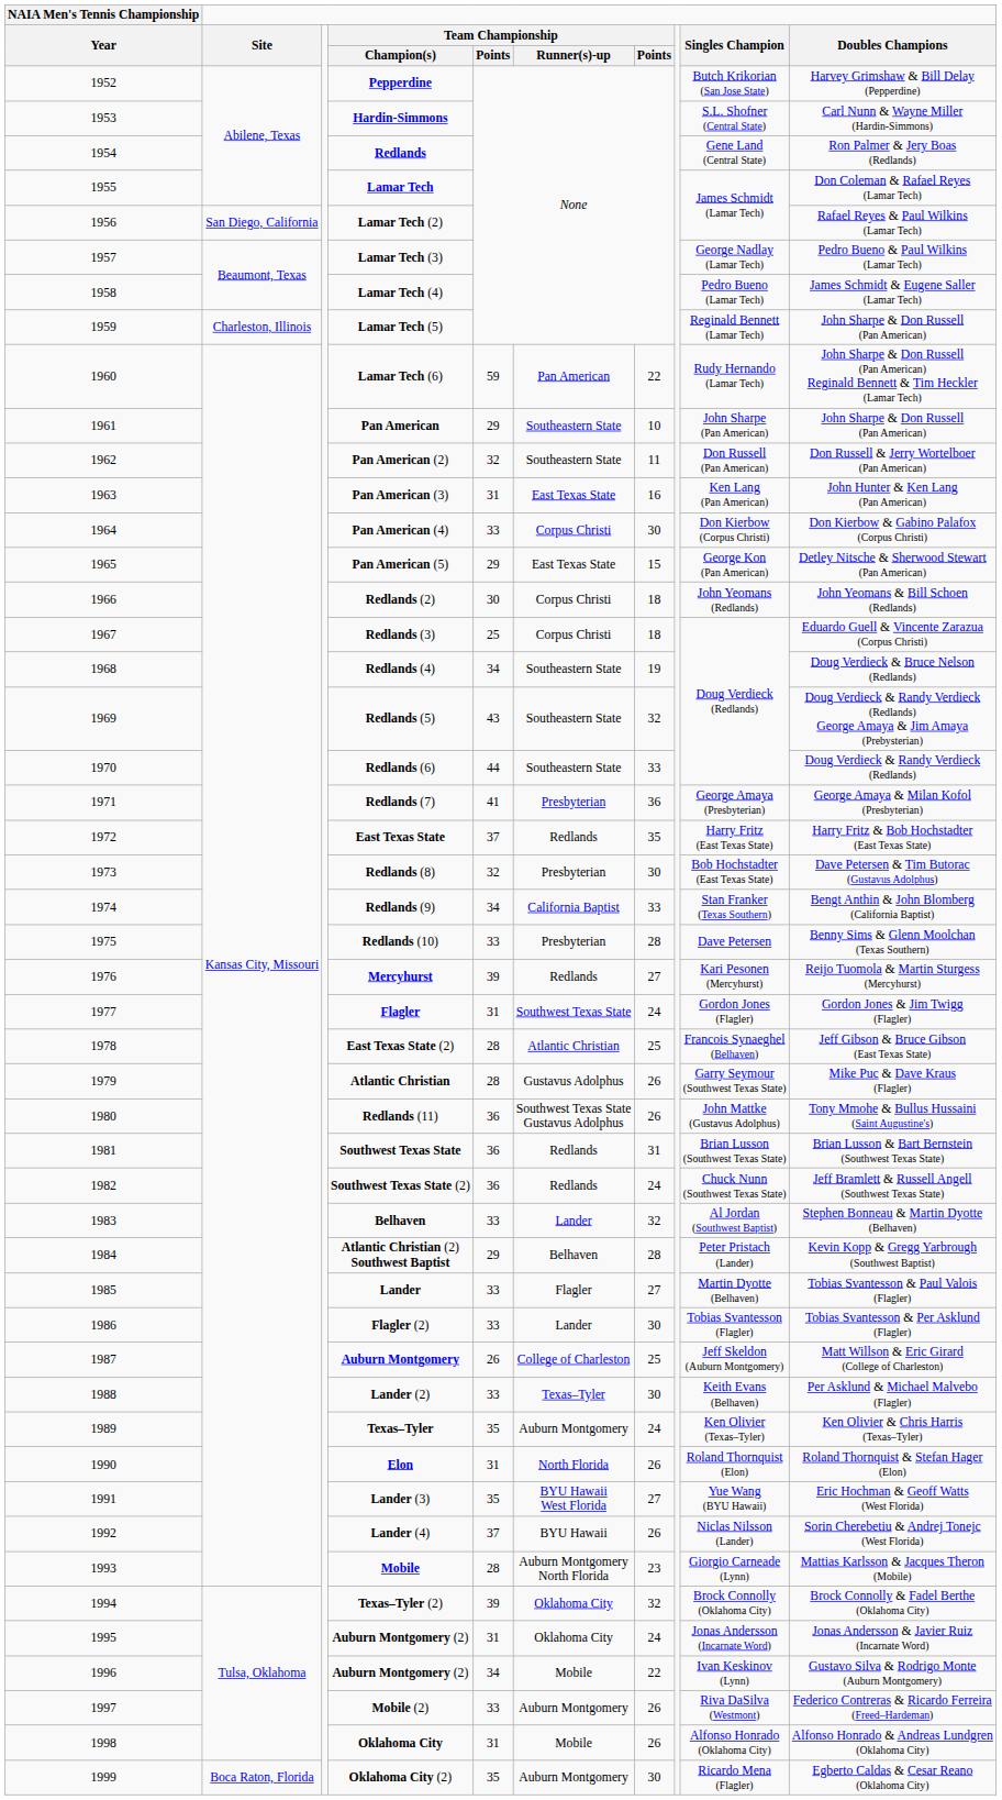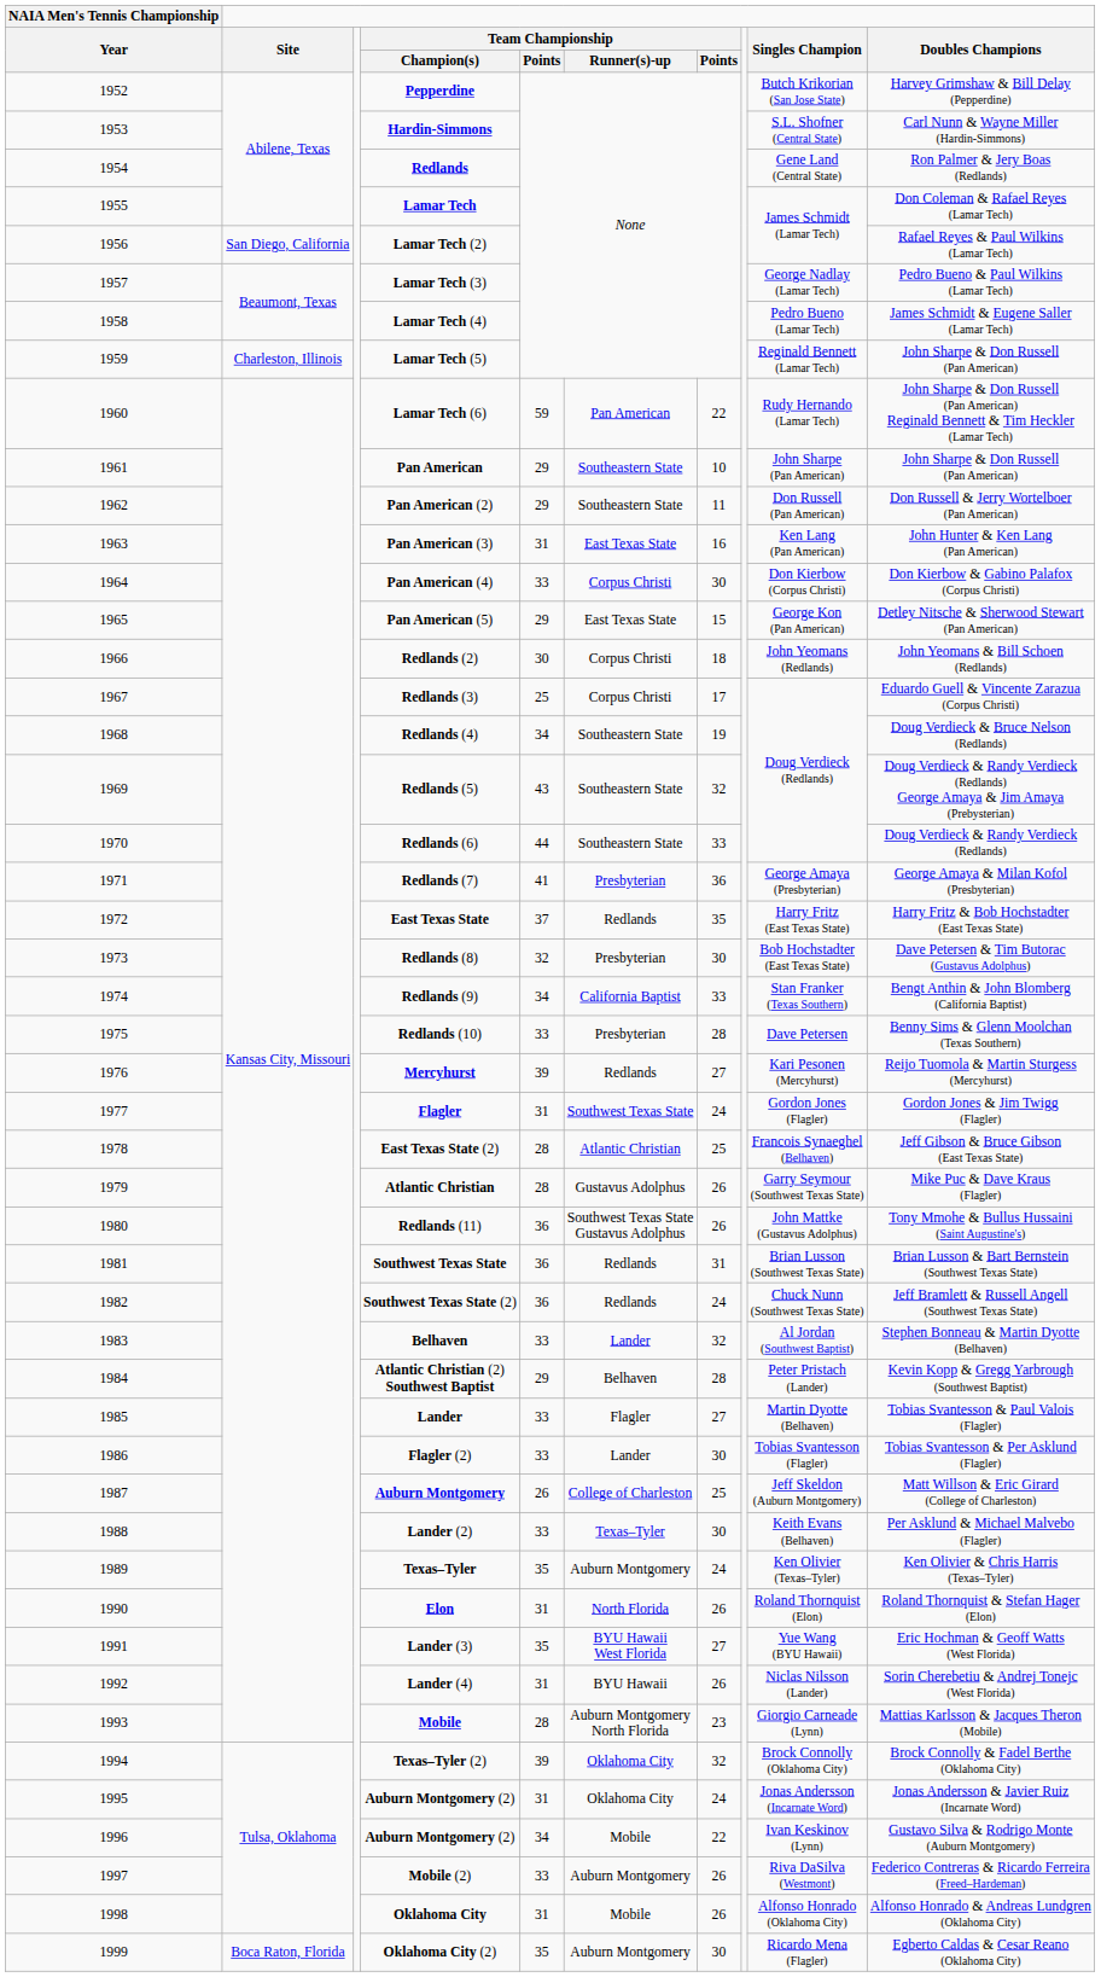Pan American (2) | column 5: 32 -> 29
Redlands (3) | column 7: 18 -> 17
Lander (4) | column 5: 37 -> 31
